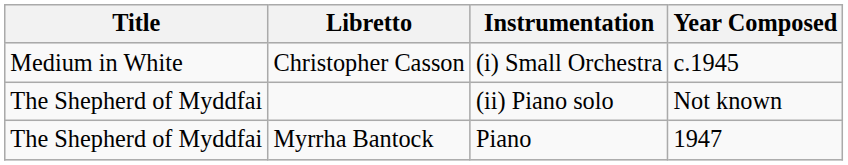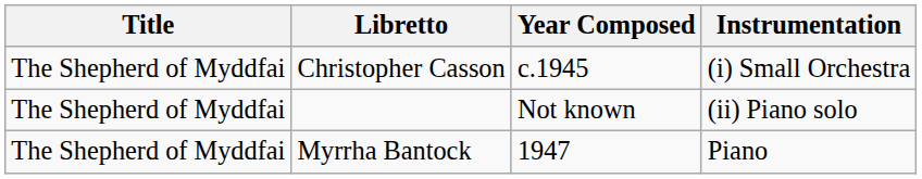columns swapped: Instrumentation <-> Year Composed
Christopher Casson | Title: Medium in White -> The Shepherd of Myddfai
